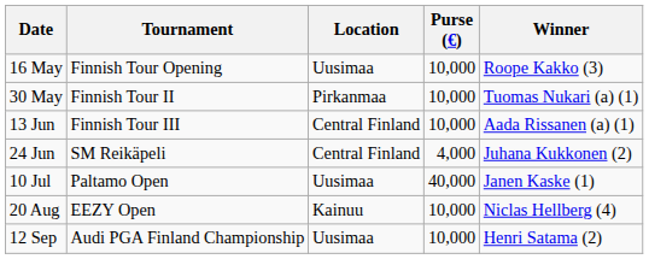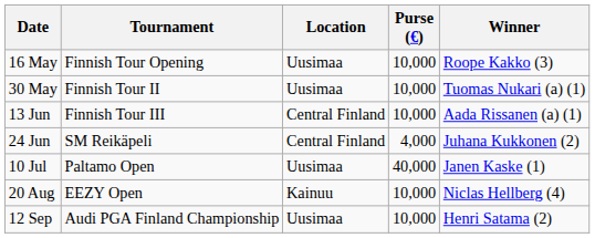30 May | Location: Pirkanmaa -> Uusimaa
